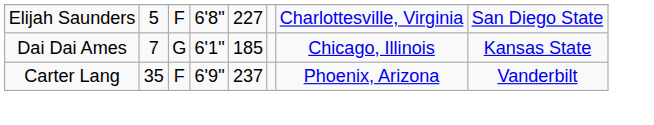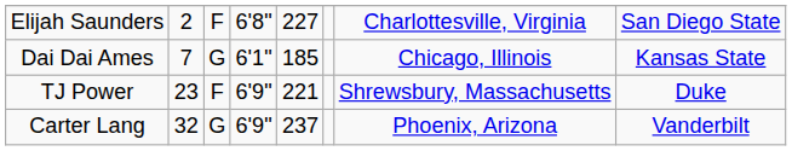Elijah Saunders | column 2: 5 -> 2
+ row: TJ Power | 23 | F | 6'9" | 221 | Shrewsbury, Massachusetts | Duke
Carter Lang | column 2: 35 -> 32
Carter Lang | column 3: F -> G
